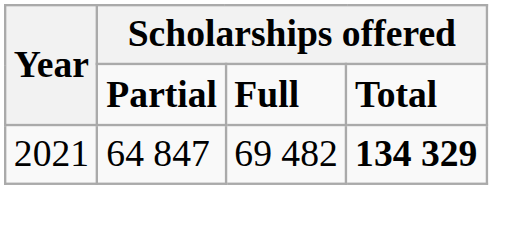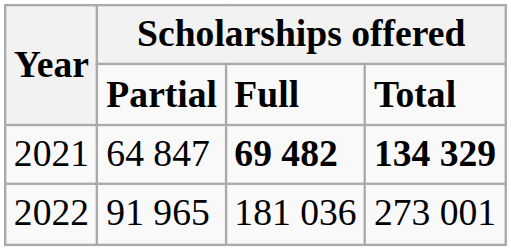2021 | column 3: normal -> bold
+ row: 2022 | 91 965 | 181 036 | 273 001
